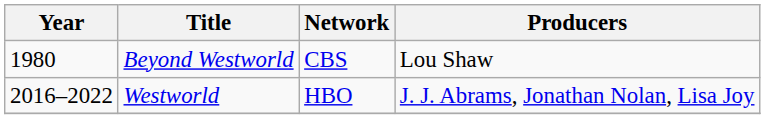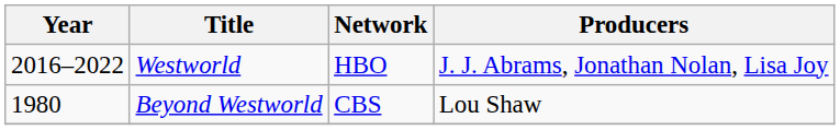rows swapped: Beyond Westworld <-> Westworld
